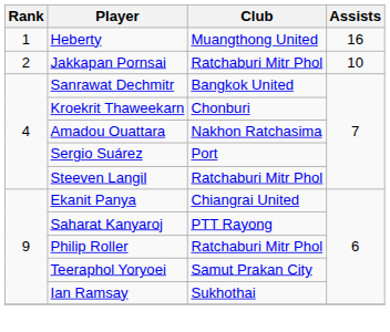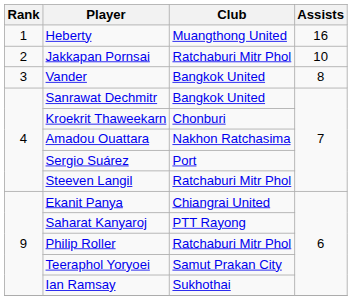+ row: 3 | Vander | Bangkok United | 8
